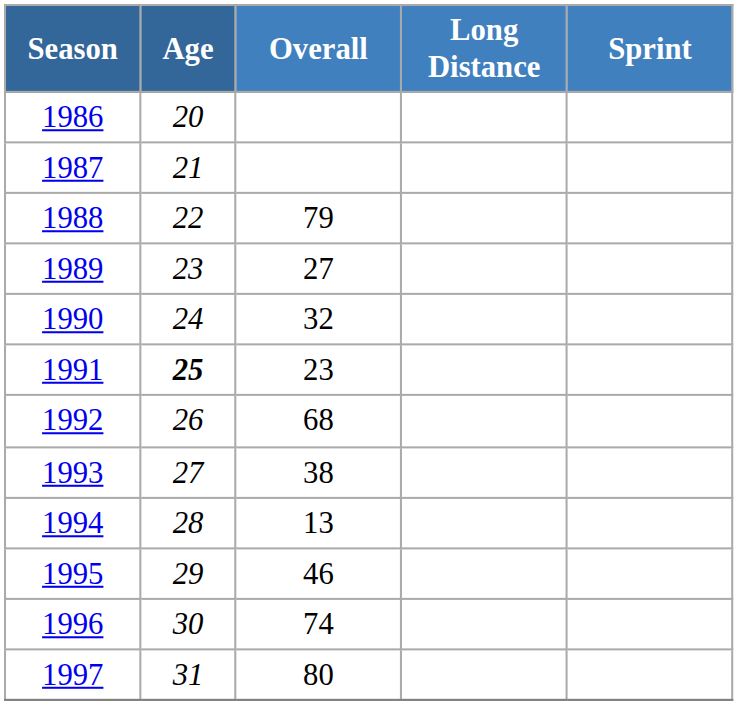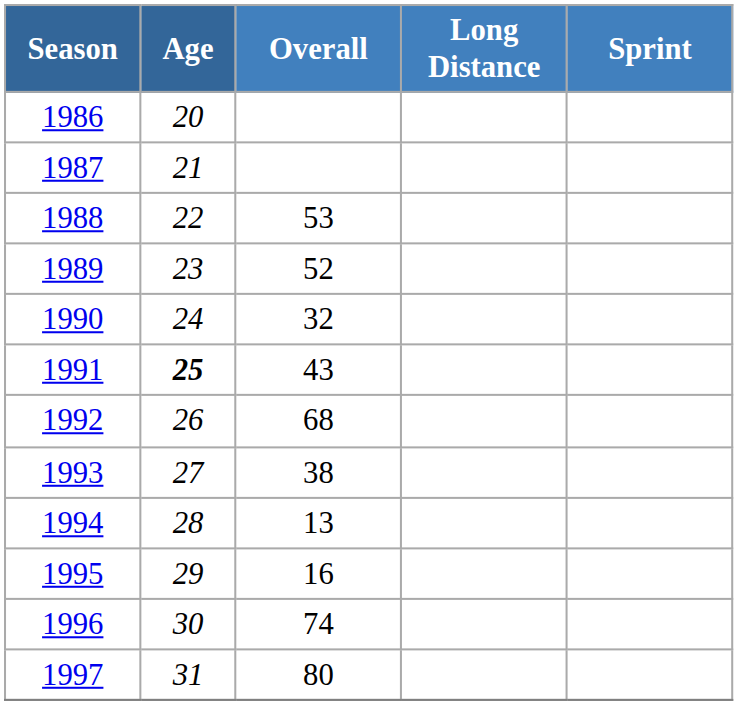1988 | Overall: 79 -> 53
1989 | Overall: 27 -> 52
1991 | Overall: 23 -> 43
1995 | Overall: 46 -> 16
